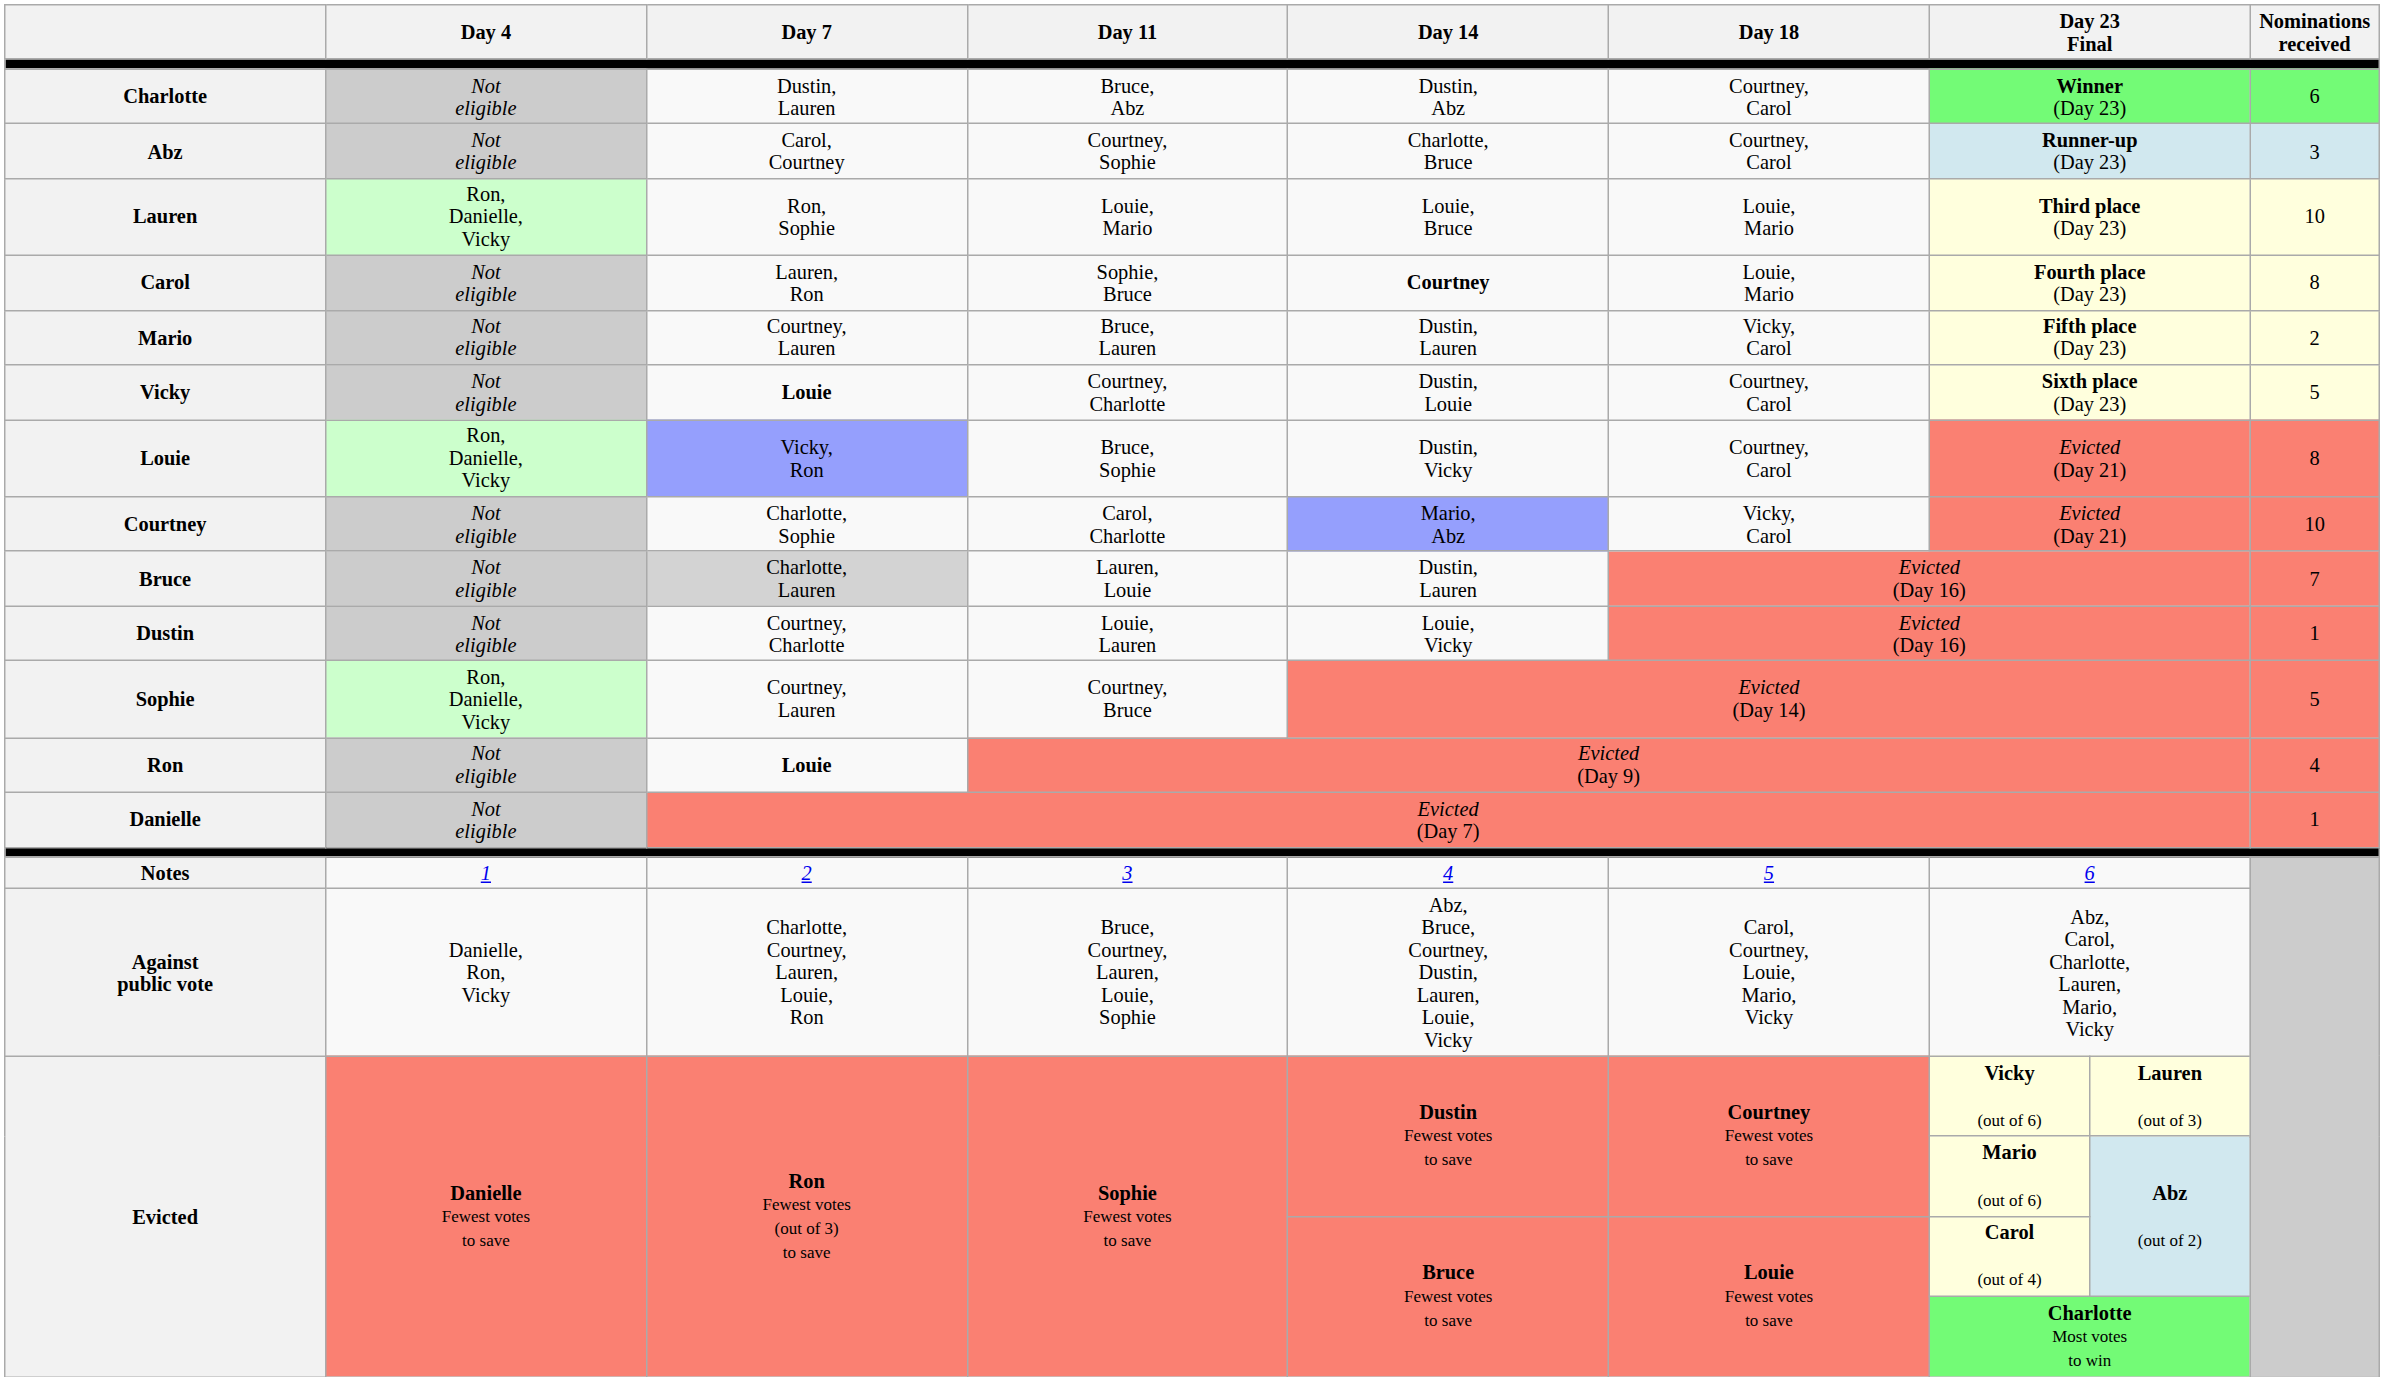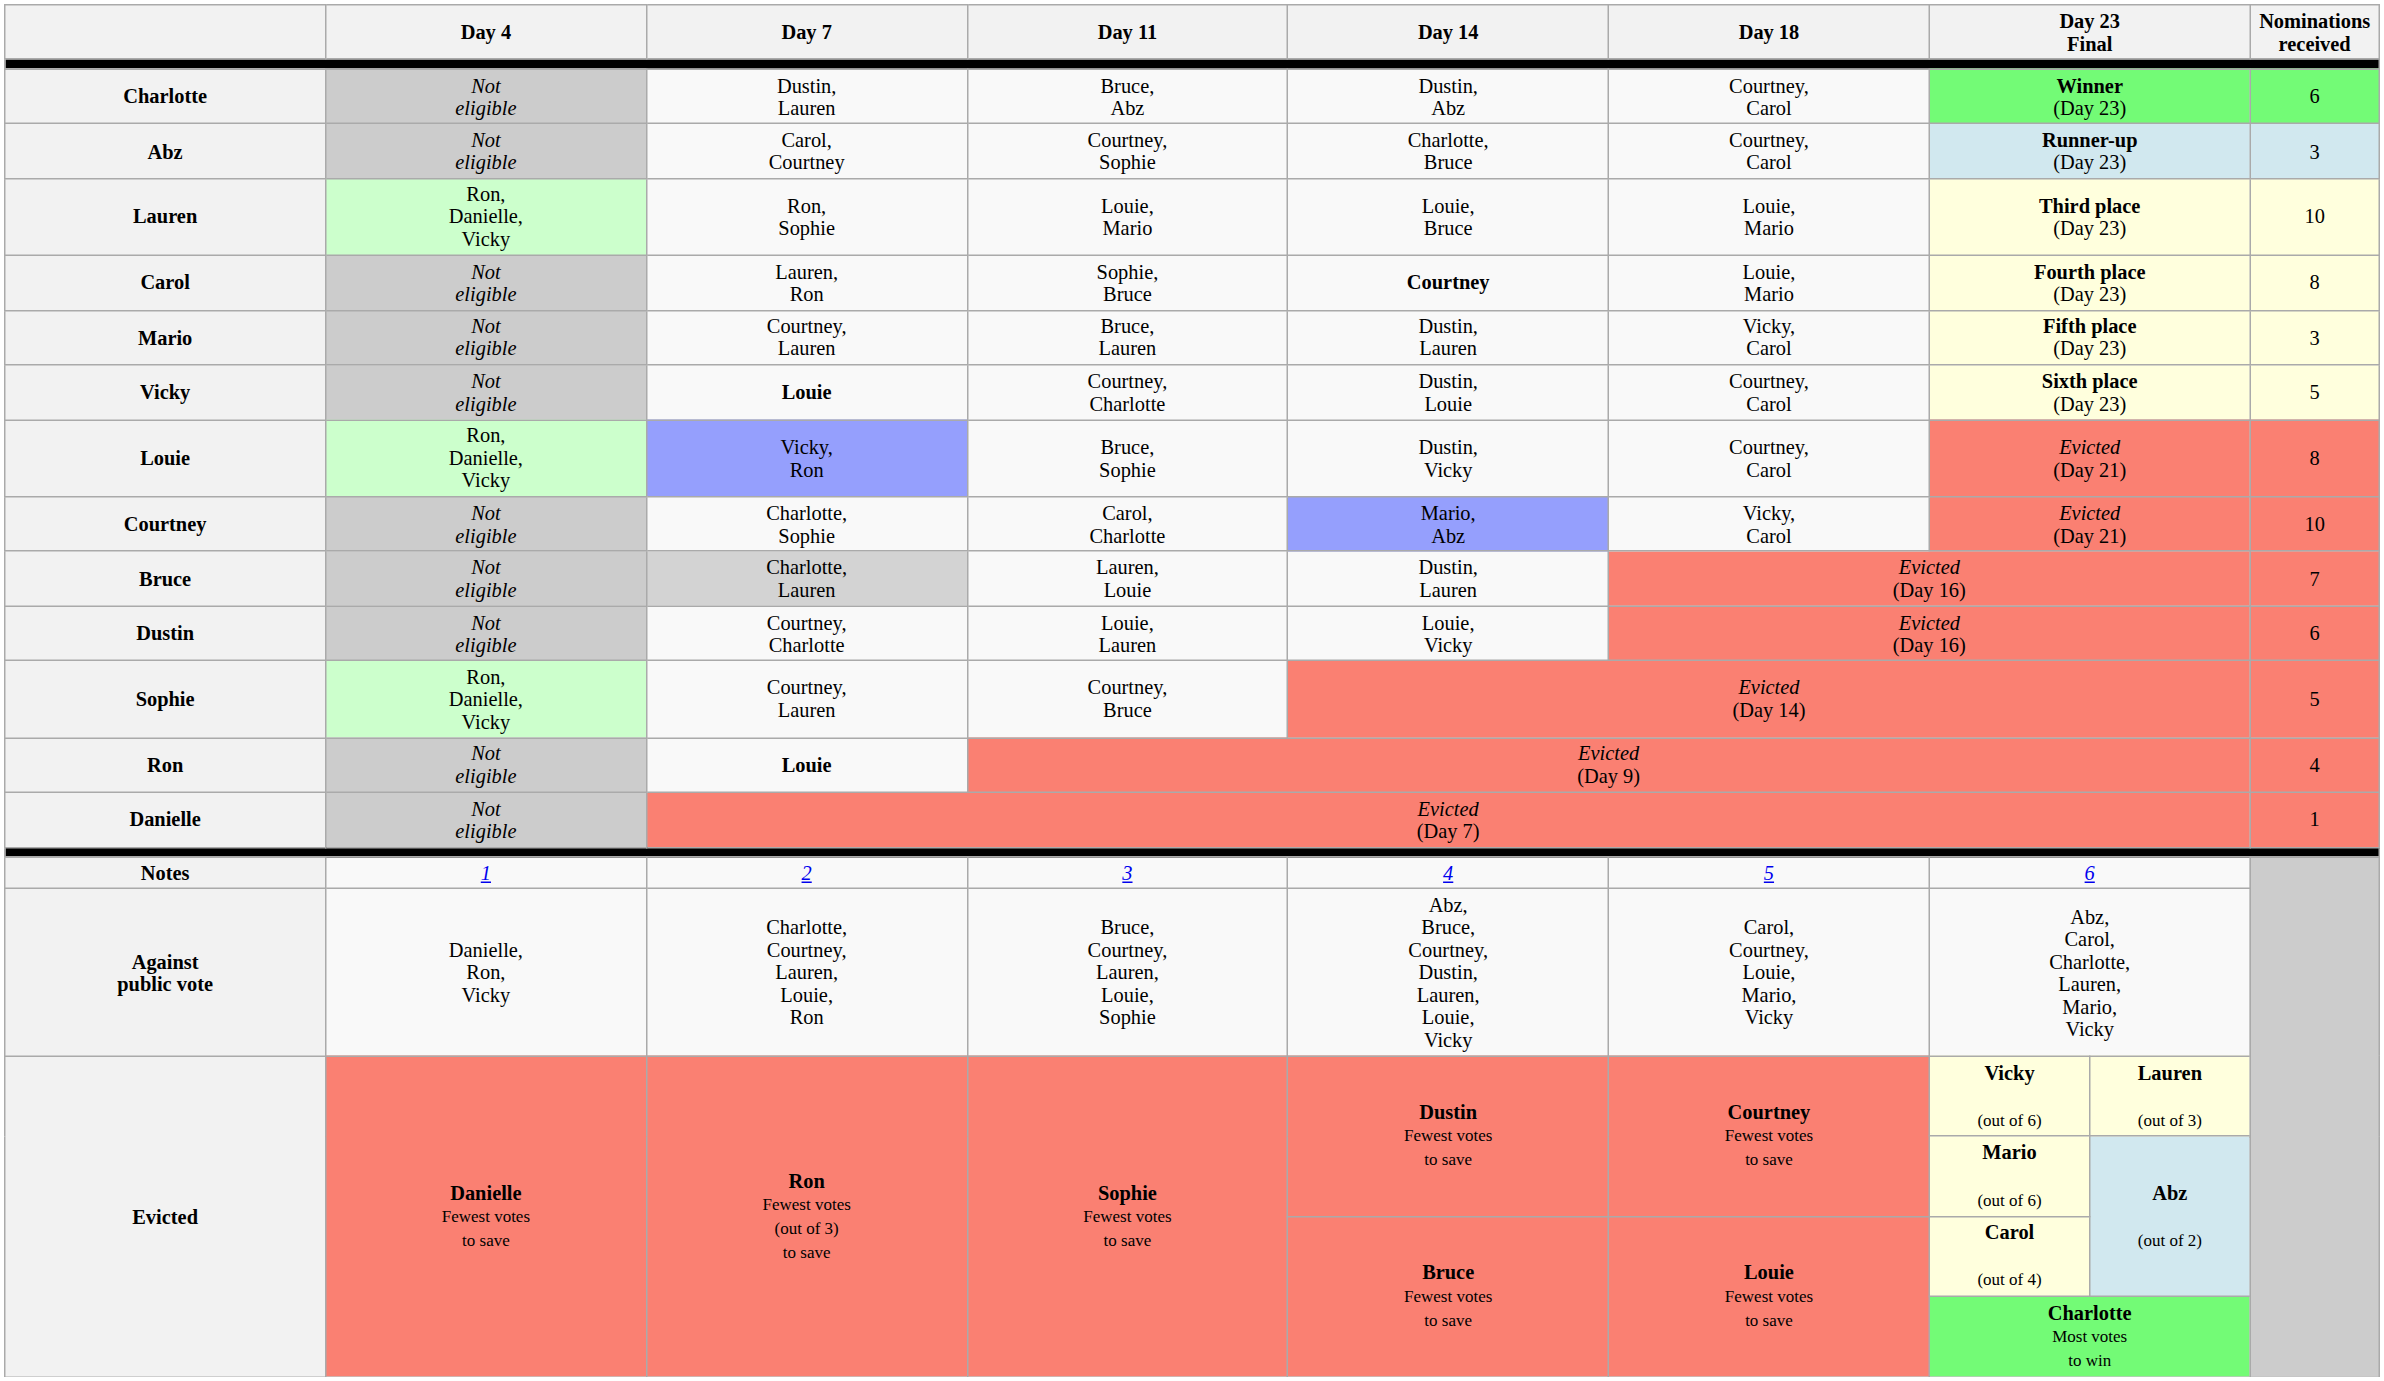Mario | Nominations received: 2 -> 3
Dustin | Nominations received: 1 -> 6
